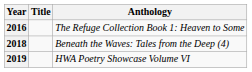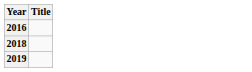- column: Anthology | The Refuge Collection Book 1: Heaven to Some | Beneath the Waves: Tales from the Deep (4) | HWA Poetry Showcase Volume VI
